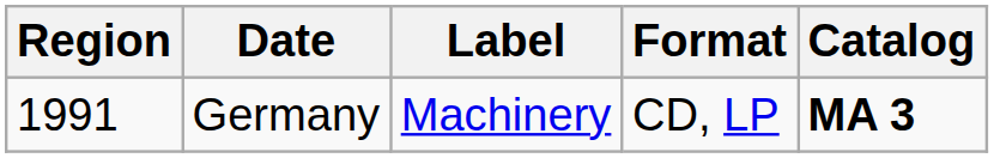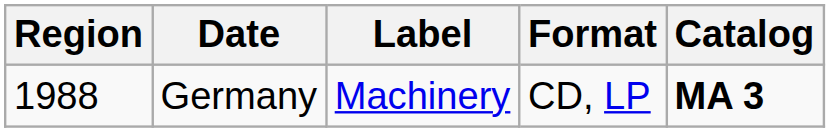Germany | Region: 1991 -> 1988
